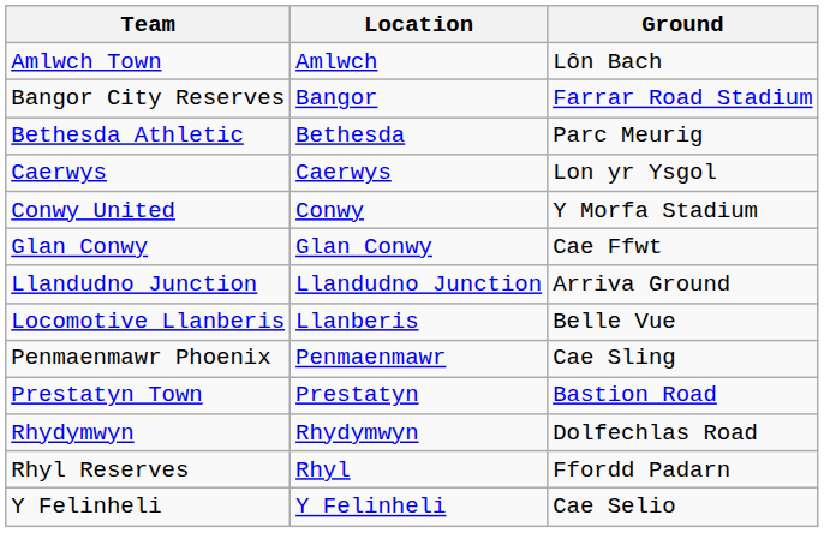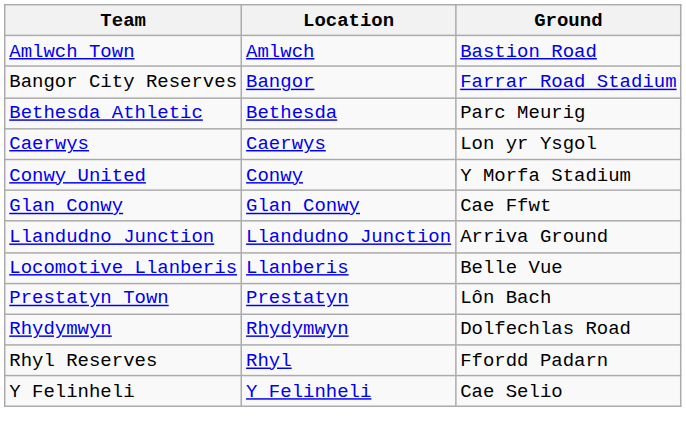Amlwch Town | Ground: Lôn Bach -> Bastion Road
- row: Penmaenmawr Phoenix | Penmaenmawr | Cae Sling
Prestatyn Town | Ground: Bastion Road -> Lôn Bach
